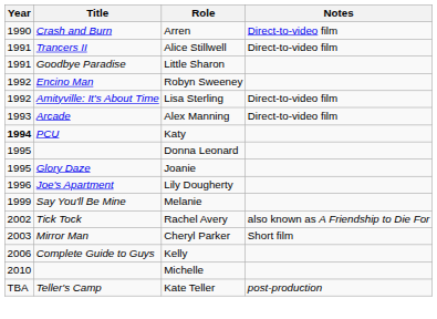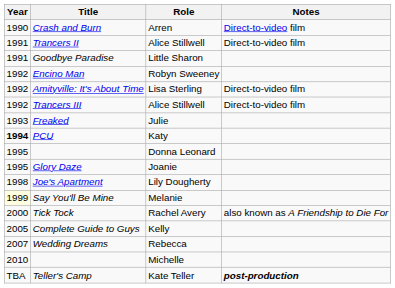+ row: 1992 | Trancers III | Alice Stillwell | Direct-to-video film
- row: 1993 | Arcade | Alex Manning | Direct-to-video film
+ row: 1993 | Freaked | Julie
Joe's Apartment | Year: 1996 -> 1998
Say You'll Be Mine | Year: no background -> lightyellow background
Tick Tock | Year: 2002 -> 2000
- row: 2003 | Mirror Man | Cheryl Parker | Short film
Complete Guide to Guys | Year: 2006 -> 2005
+ row: 2007 | Wedding Dreams | Rebecca
Teller's Camp | Notes: normal -> bold
